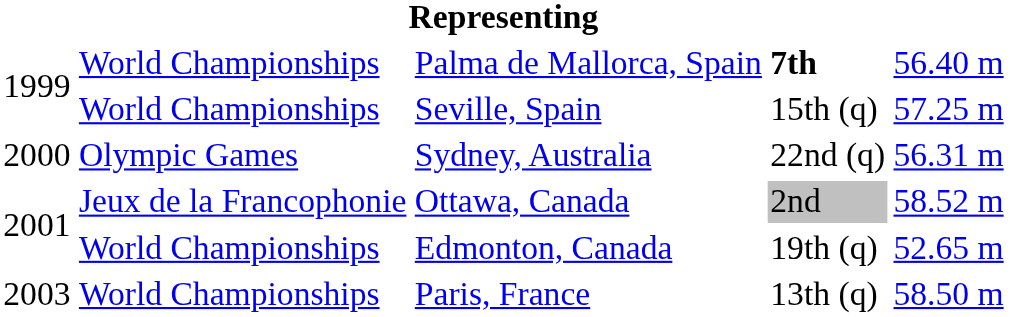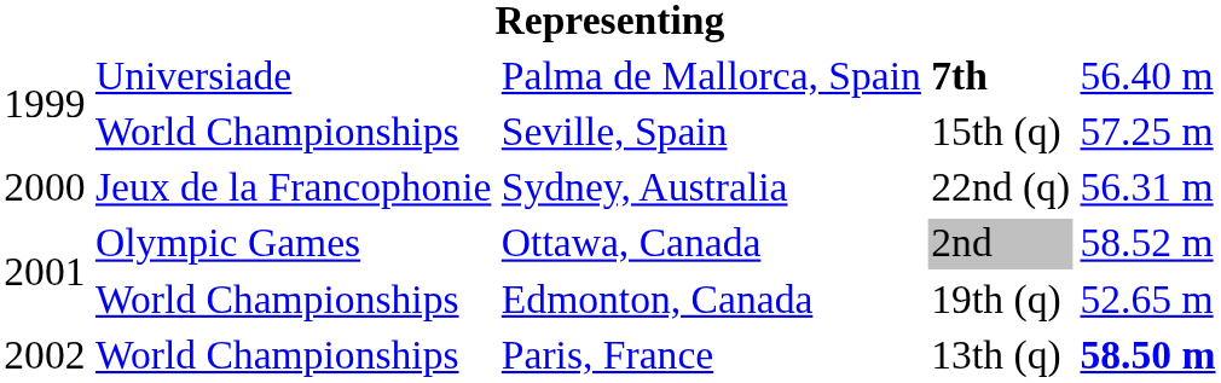Palma de Mallorca, Spain | column 2: World Championships -> Universiade
Sydney, Australia | column 2: Olympic Games -> Jeux de la Francophonie
Ottawa, Canada | column 2: Jeux de la Francophonie -> Olympic Games
Paris, France | column 1: 2003 -> 2002
Paris, France | column 5: normal -> bold
